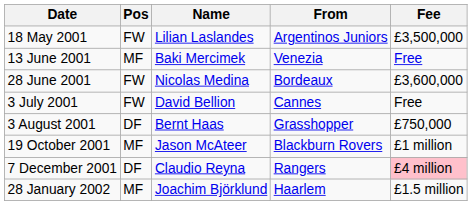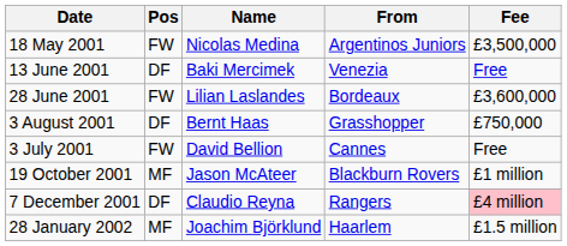18 May 2001 | Name: Lilian Laslandes -> Nicolas Medina
13 June 2001 | Pos: MF -> DF
28 June 2001 | Name: Nicolas Medina -> Lilian Laslandes
rows swapped: 3 July 2001 <-> 3 August 2001
